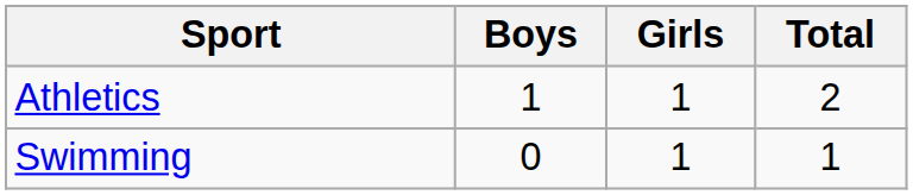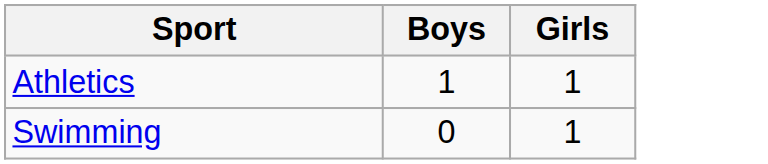- column: Total | 2 | 1
